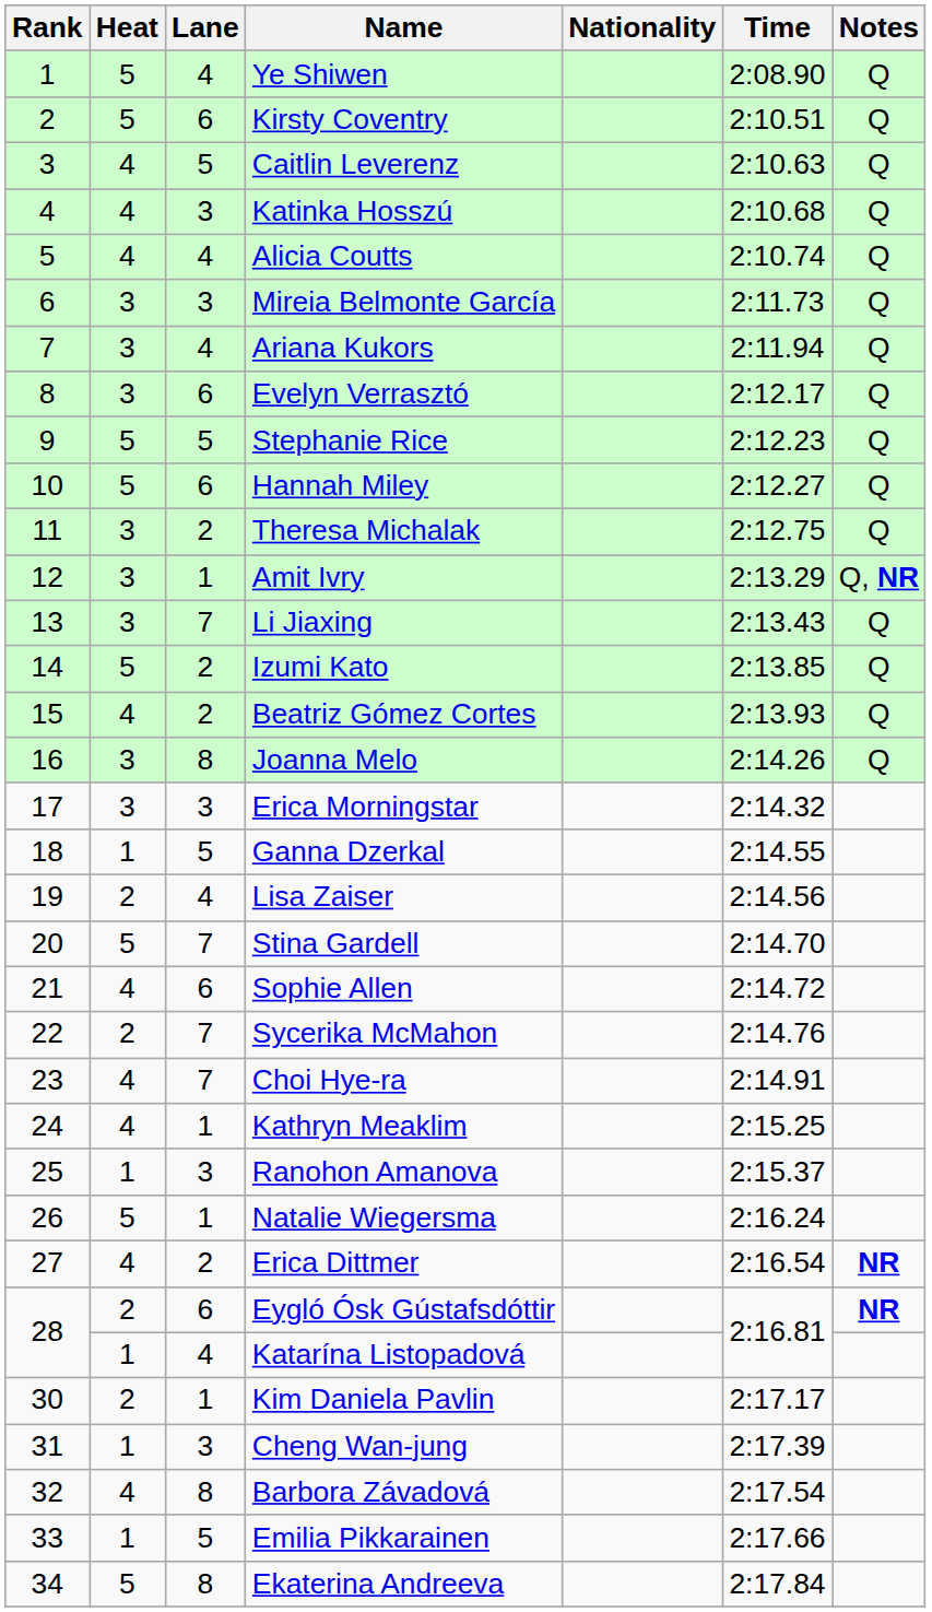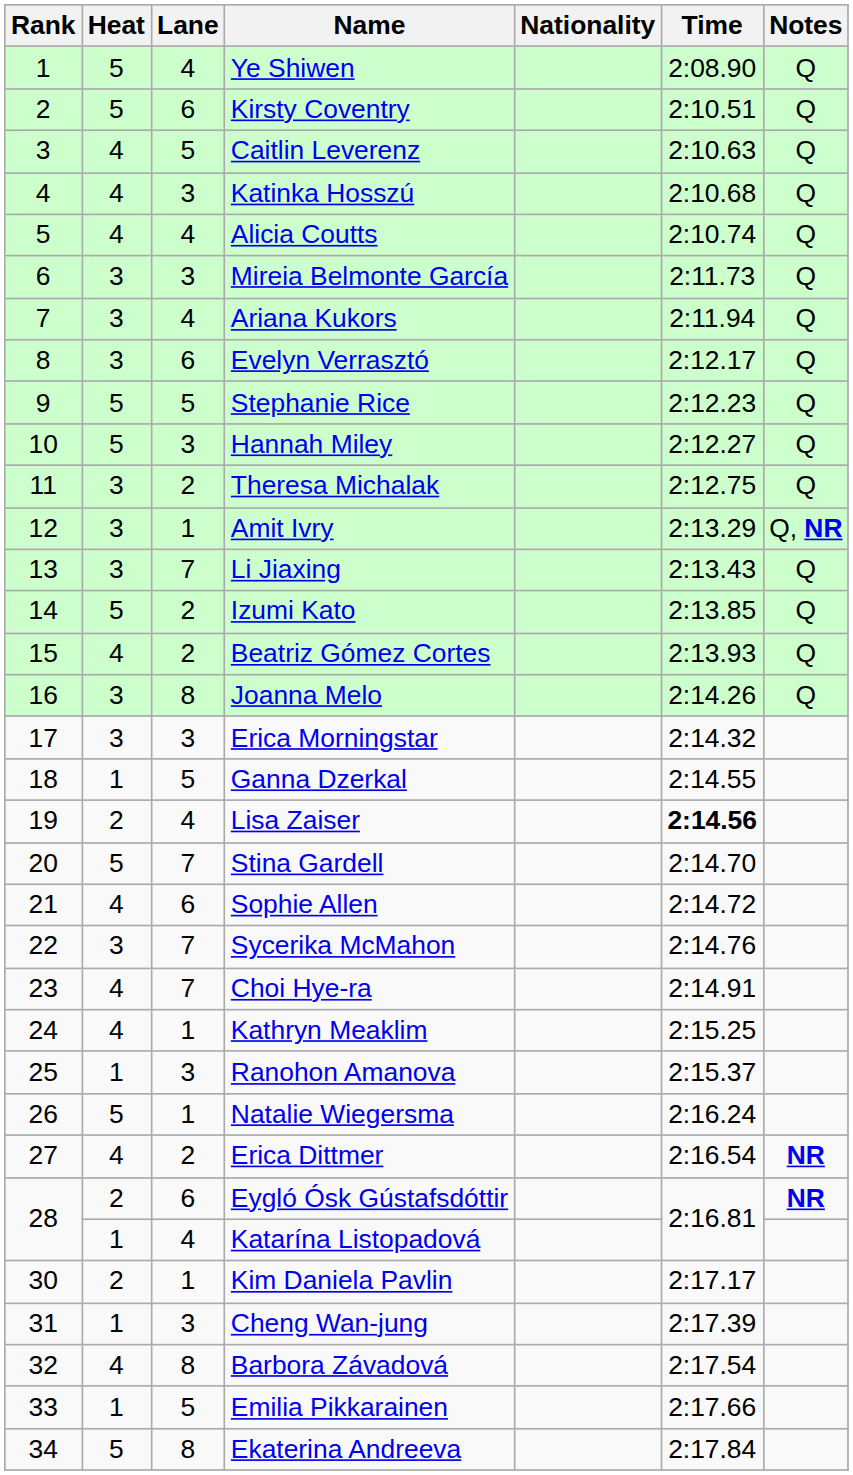Hannah Miley | Lane: 6 -> 3
Lisa Zaiser | Time: normal -> bold
Sycerika McMahon | Heat: 2 -> 3
